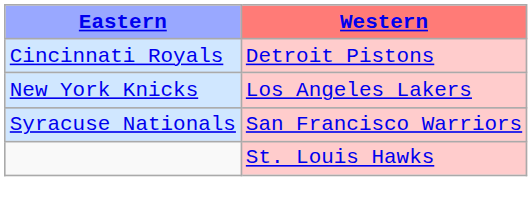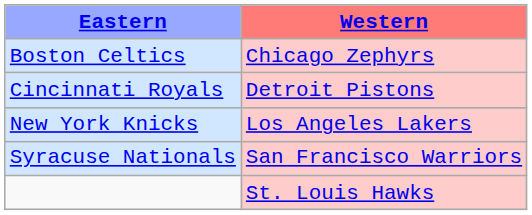+ row: Boston Celtics | Chicago Zephyrs
